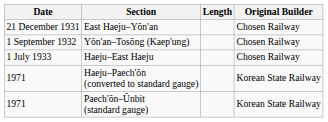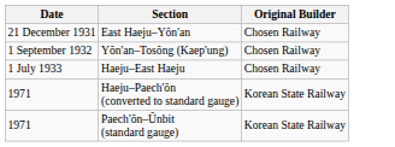- column: Length
